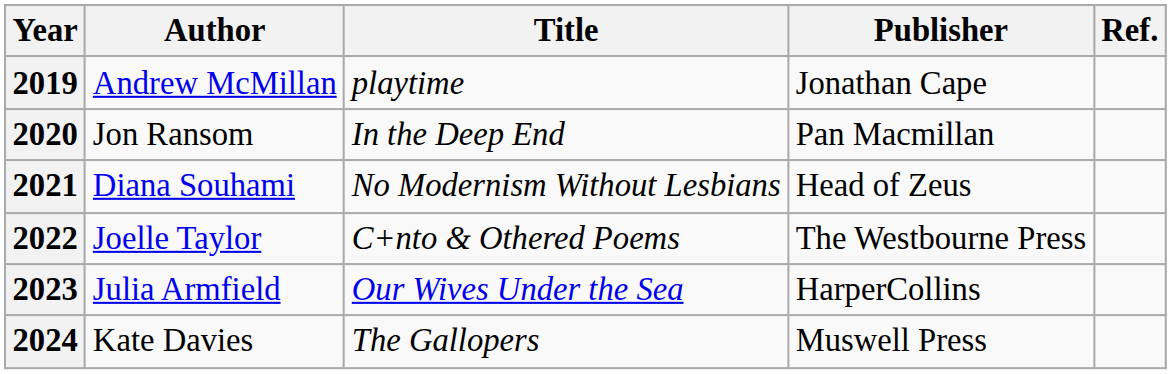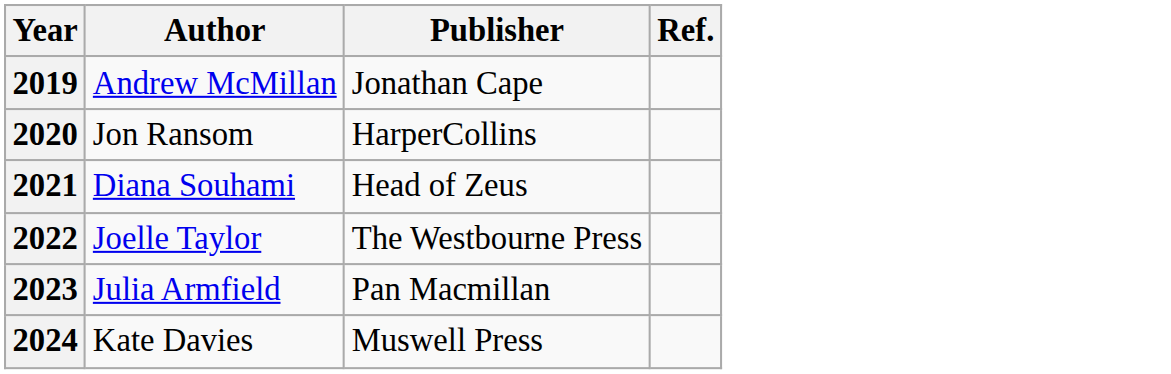- column: Title | playtime | In the Deep End | No Modernism Without Lesbians | C+nto & Othered Poems | Our Wives Under the Sea | The Gallopers
2020 | Publisher: Pan Macmillan -> HarperCollins
2023 | Publisher: HarperCollins -> Pan Macmillan
